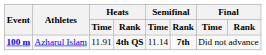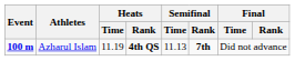Azharul Islam | Heats / Time: 11.91 -> 11.19
Azharul Islam | Semifinal / Time: 11.14 -> 11.13
